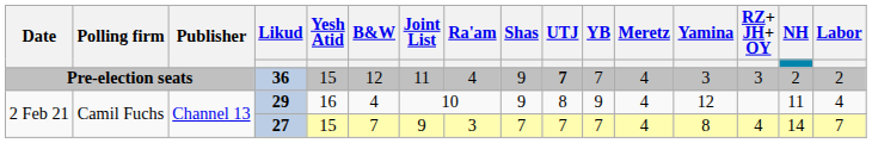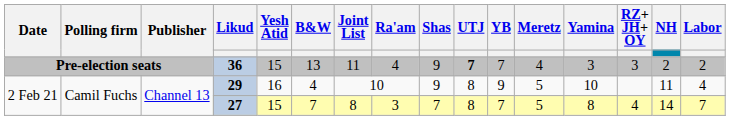36 | B&W: 12 -> 13
29 | Meretz: 4 -> 5
29 | Yamina: 12 -> 10
27 | Joint List: 9 -> 8
27 | UTJ: 7 -> 8
27 | Meretz: 4 -> 5
